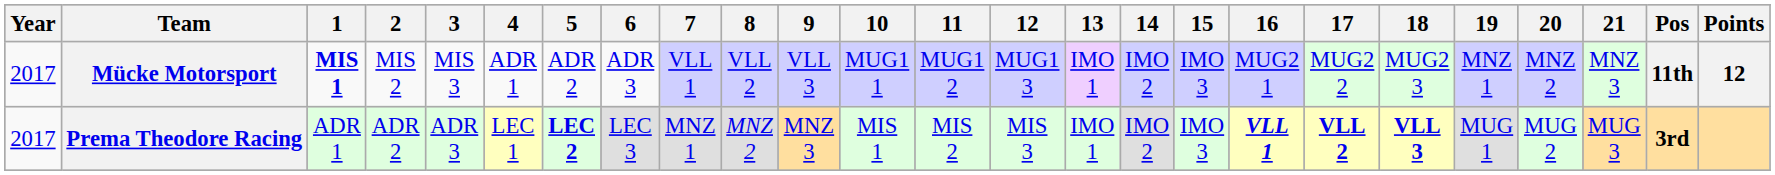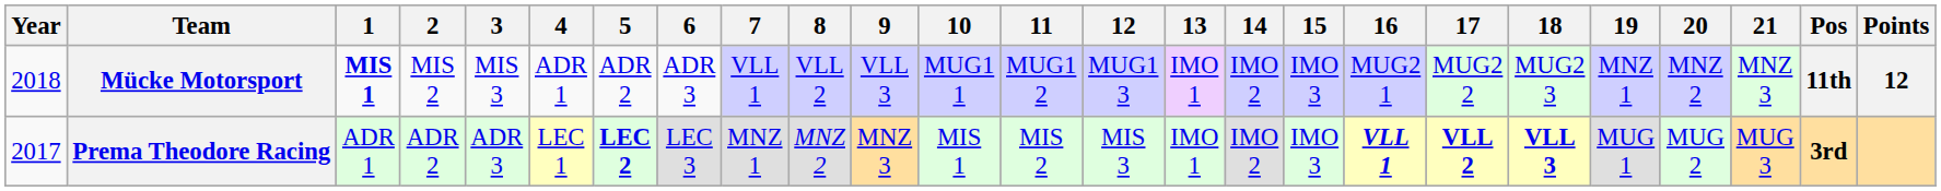Mücke Motorsport | Year: 2017 -> 2018
